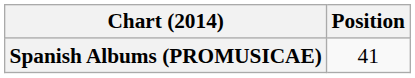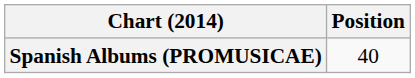Spanish Albums (PROMUSICAE) | Position: 41 -> 40
